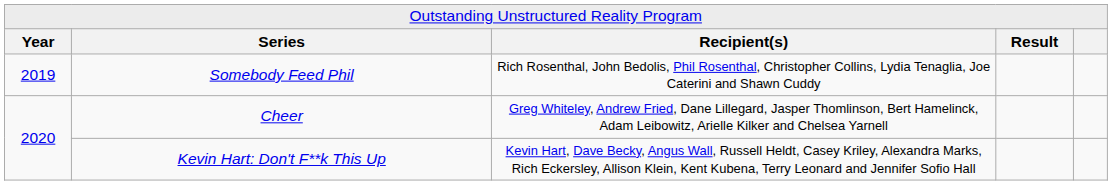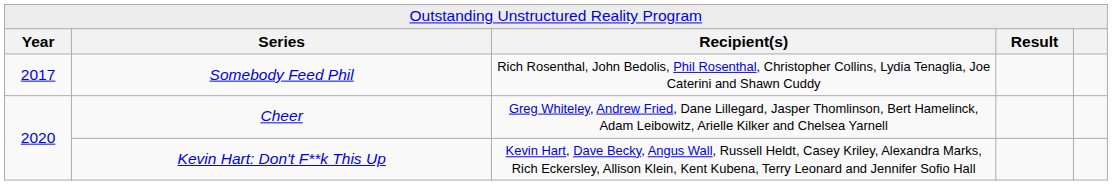Somebody Feed Phil | column 1: 2019 -> 2017
